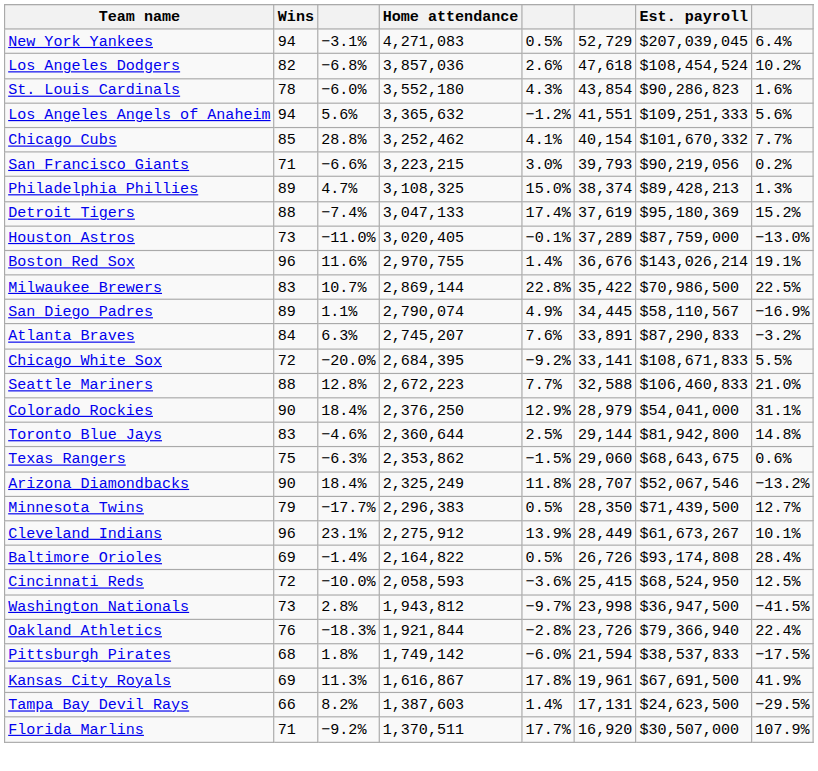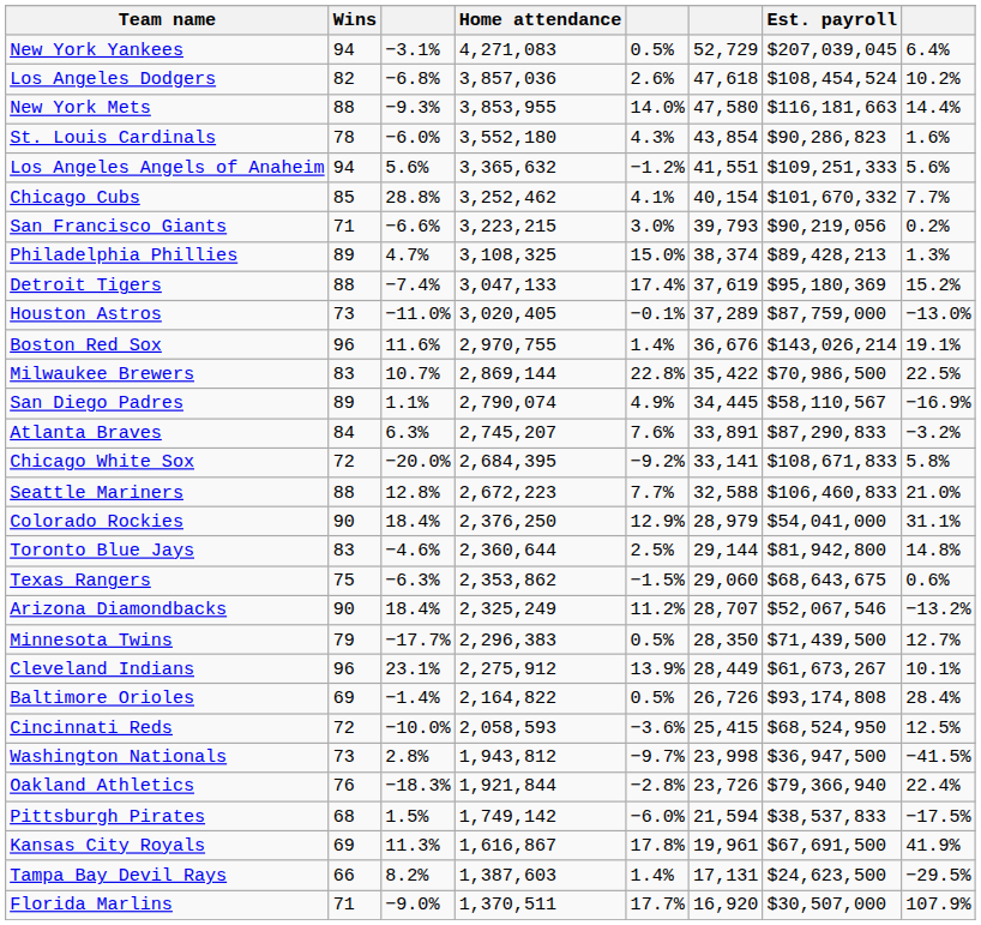+ row: New York Mets | 88 | −9.3% | 3,853,955 | 14.0% | 47,580 | $116,181,663 | 14.4%
Chicago White Sox | column 8: 5.5% -> 5.8%
Arizona Diamondbacks | column 5: 11.8% -> 11.2%
Pittsburgh Pirates | column 3: 1.8% -> 1.5%
Florida Marlins | column 3: −9.2% -> −9.0%
